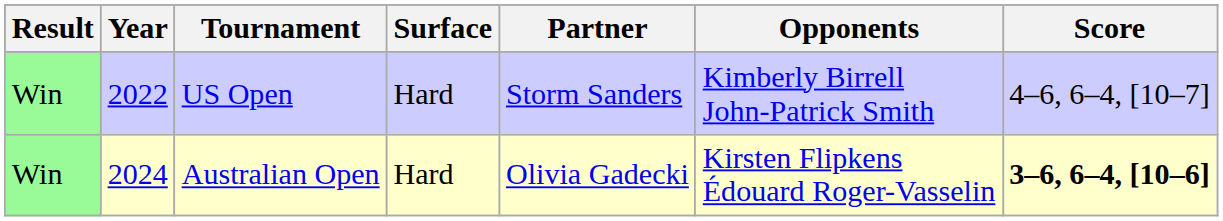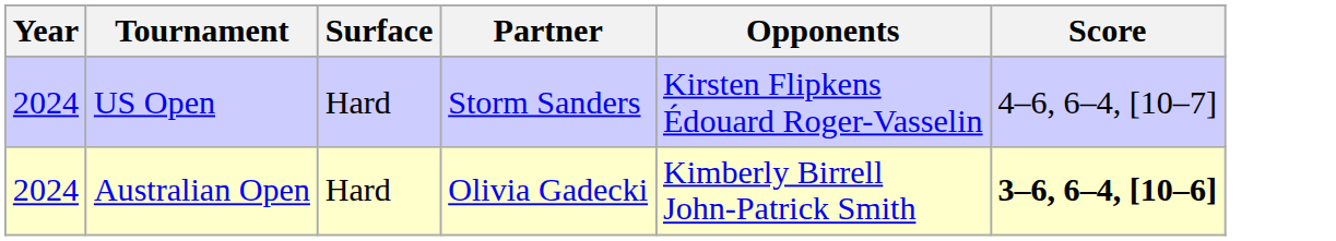- column: Result | Win | Win
US Open | Year: 2022 -> 2024
US Open | Opponents: Kimberly Birrell John-Patrick Smith -> Kirsten Flipkens Édouard Roger-Vasselin
Australian Open | Opponents: Kirsten Flipkens Édouard Roger-Vasselin -> Kimberly Birrell John-Patrick Smith
